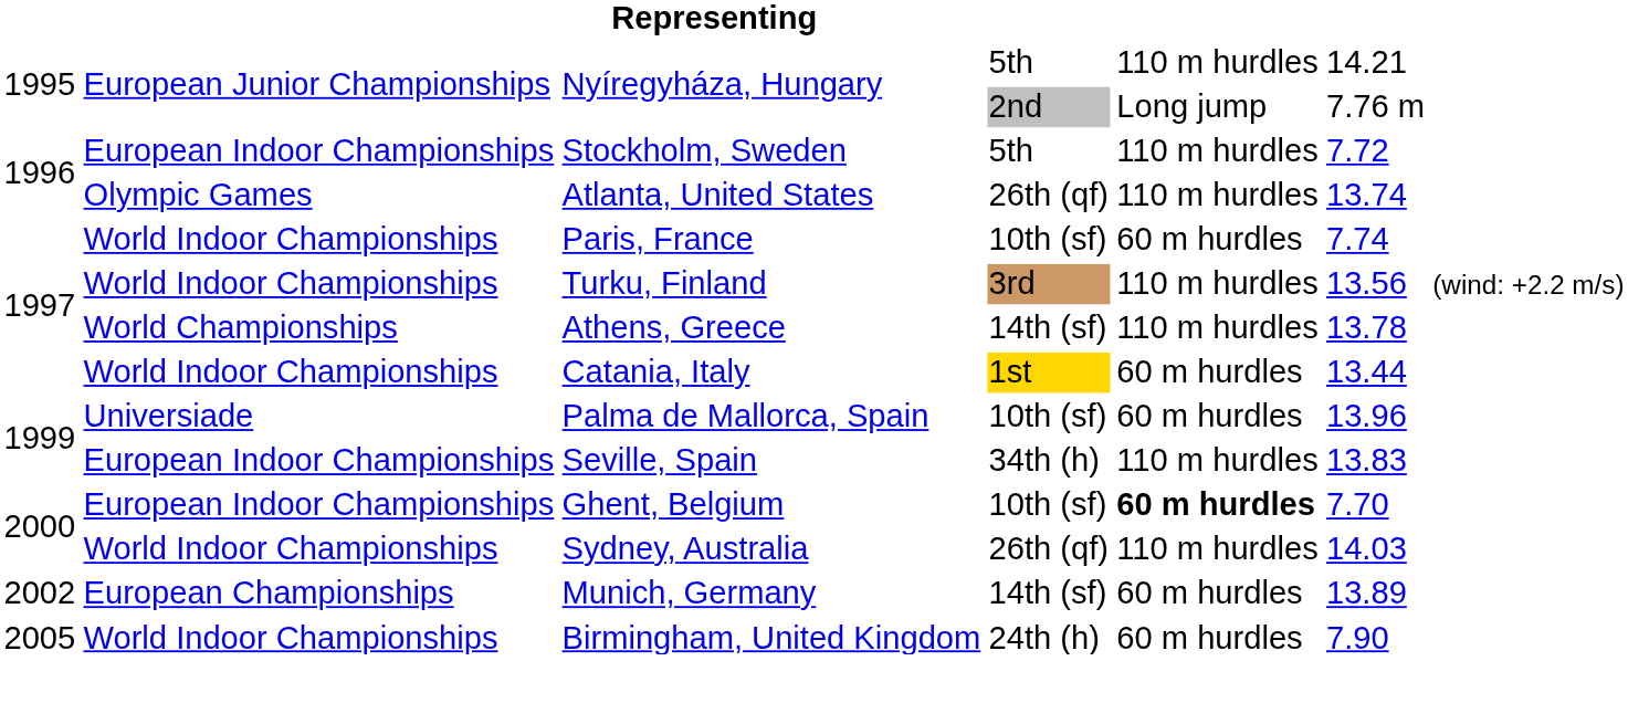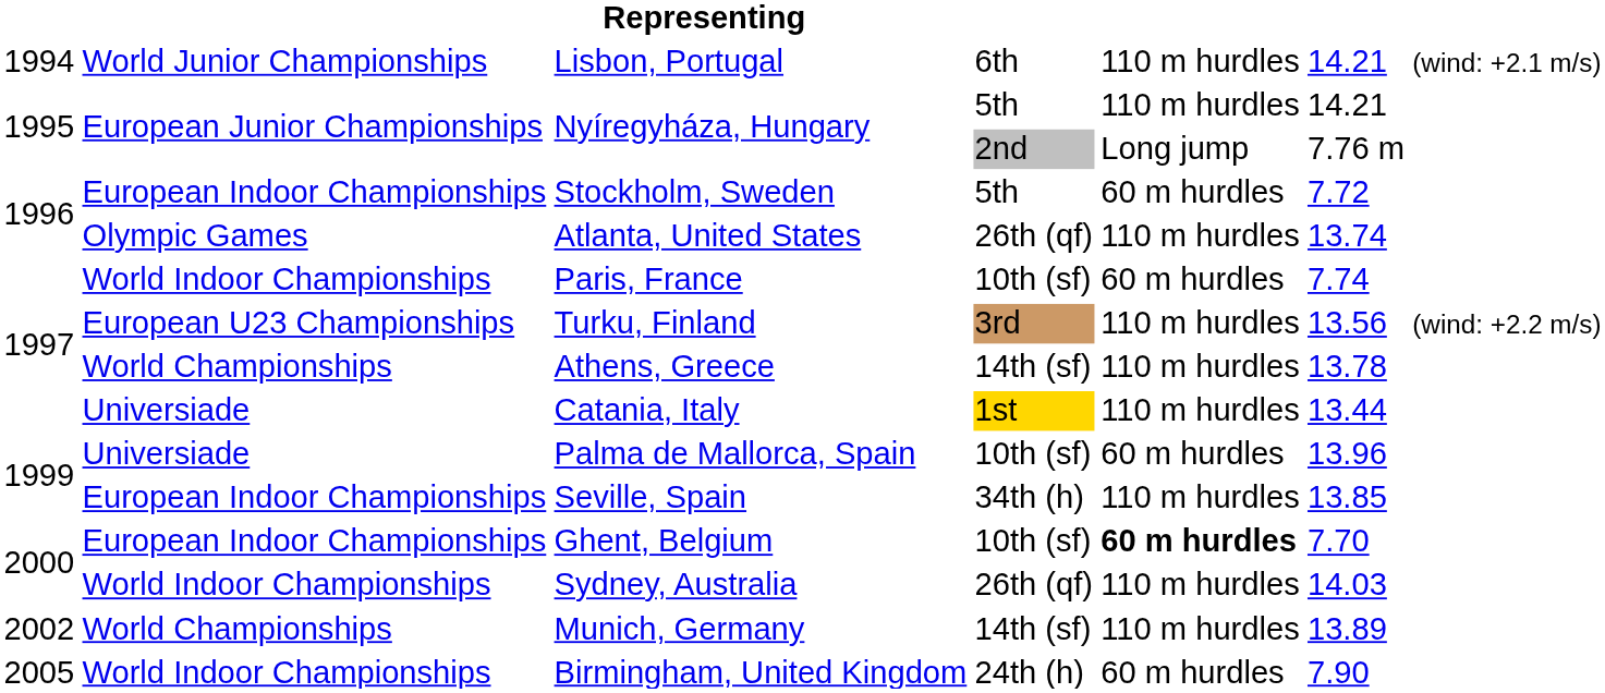+ row: 1994 | World Junior Championships | Lisbon, Portugal | 6th | 110 m hurdles | 14.21 | (wind: +2.1 m/s)
Stockholm, Sweden | column 5: 110 m hurdles -> 60 m hurdles
Turku, Finland | column 2: World Indoor Championships -> European U23 Championships
Catania, Italy | column 2: World Indoor Championships -> Universiade
Catania, Italy | column 5: 60 m hurdles -> 110 m hurdles
Seville, Spain | column 6: 13.83 -> 13.85
Munich, Germany | column 2: European Championships -> World Championships
Munich, Germany | column 5: 60 m hurdles -> 110 m hurdles
